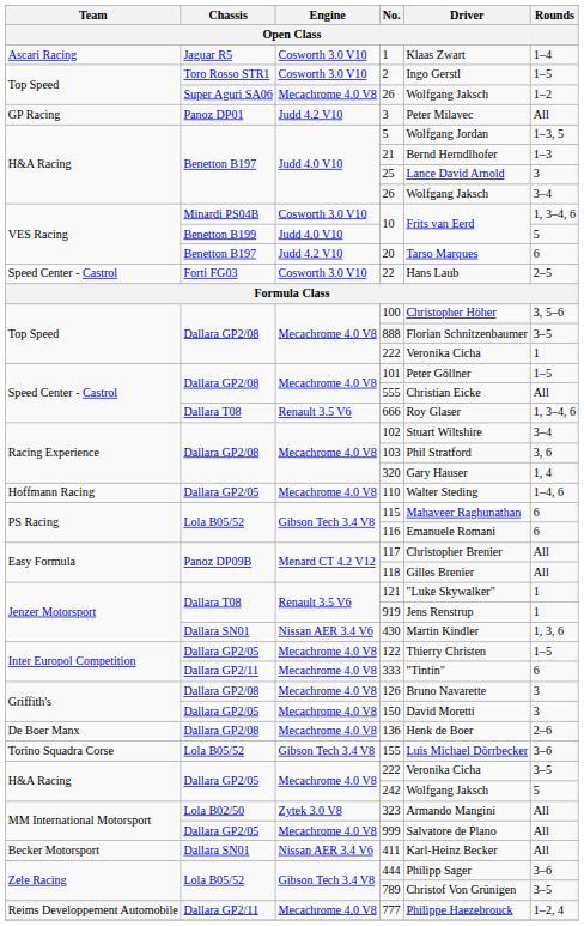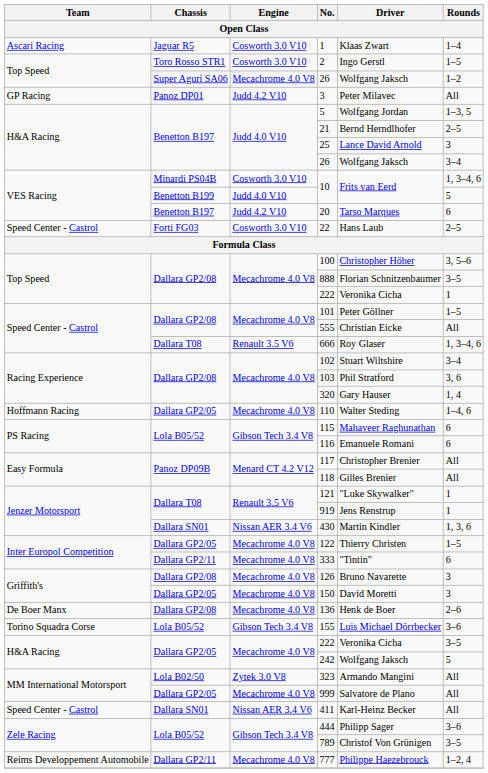21 | Rounds: 1–3 -> 2–5
411 | Team: Becker Motorsport -> Speed Center - Castrol
